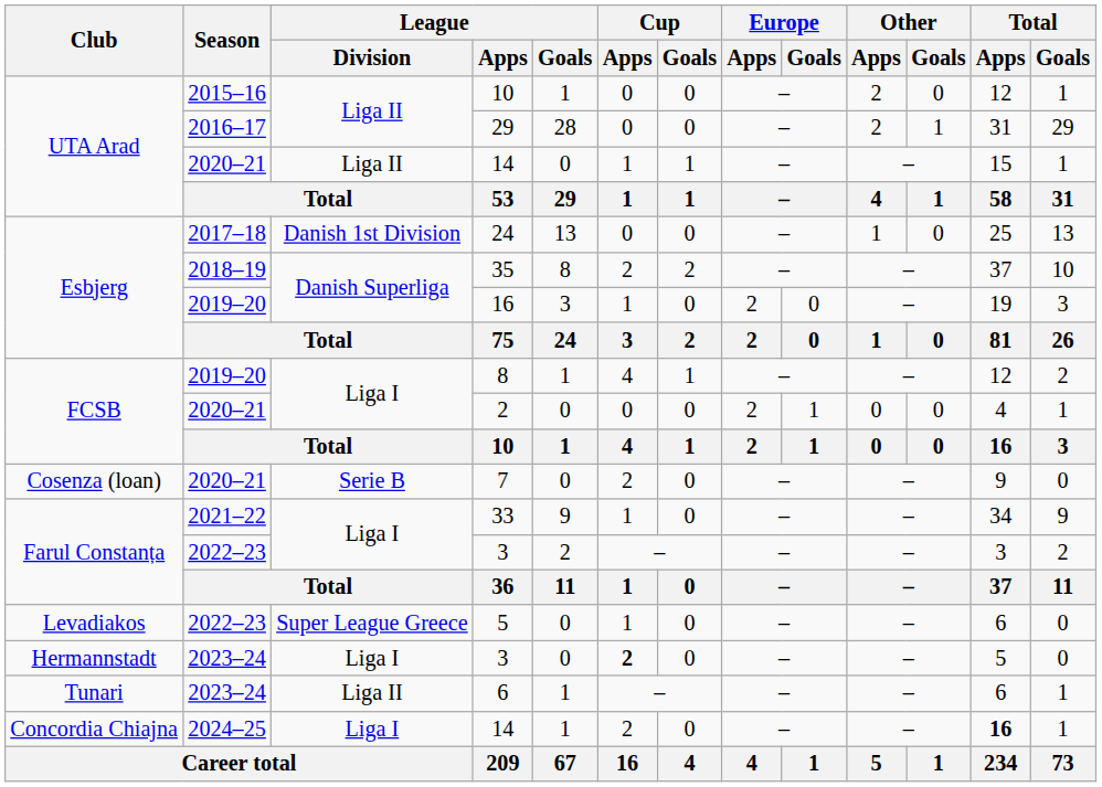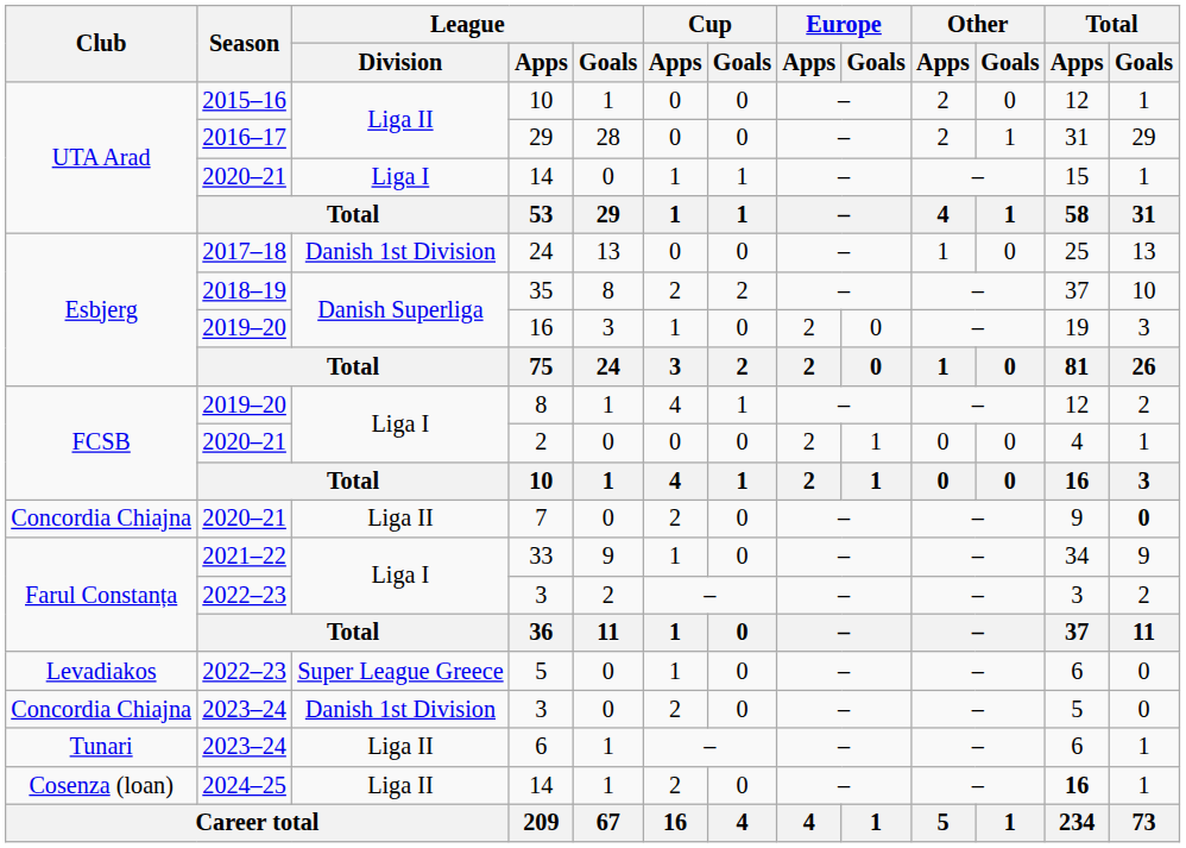2020–21 / 14 | League / Division: Liga II -> Liga I
7 | Club: Cosenza (loan) -> Concordia Chiajna
7 | League / Division: Serie B -> Liga II
7 | Total / Goals: normal -> bold
2023–24 / 3 | Club: Hermannstadt -> Concordia Chiajna
2023–24 / 3 | League / Division: Liga I -> Danish 1st Division
2023–24 / 3 | Cup / Apps: bold -> normal
2024–25 / 14 | Club: Concordia Chiajna -> Cosenza (loan)
2024–25 / 14 | League / Division: Liga I -> Liga II
